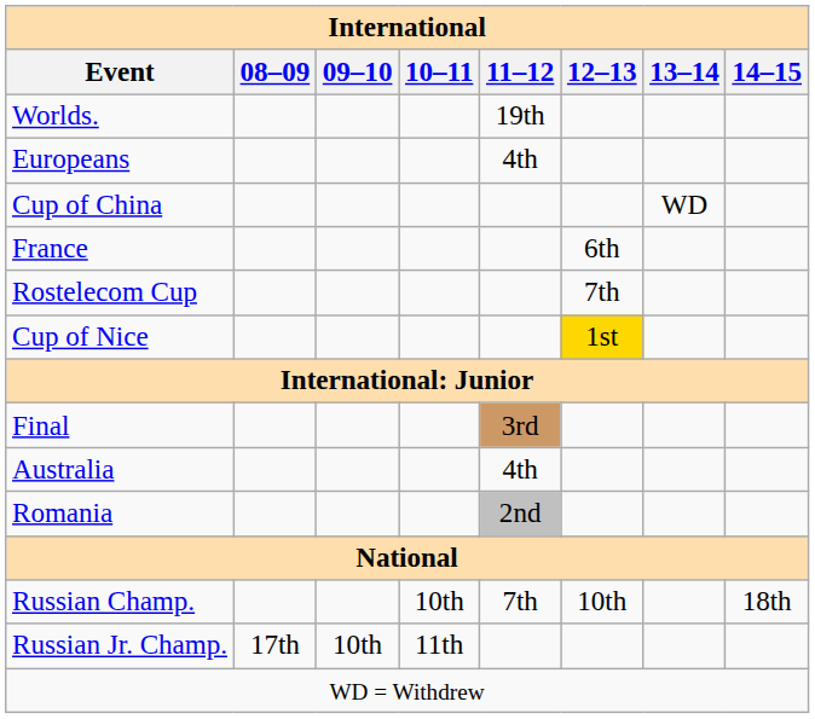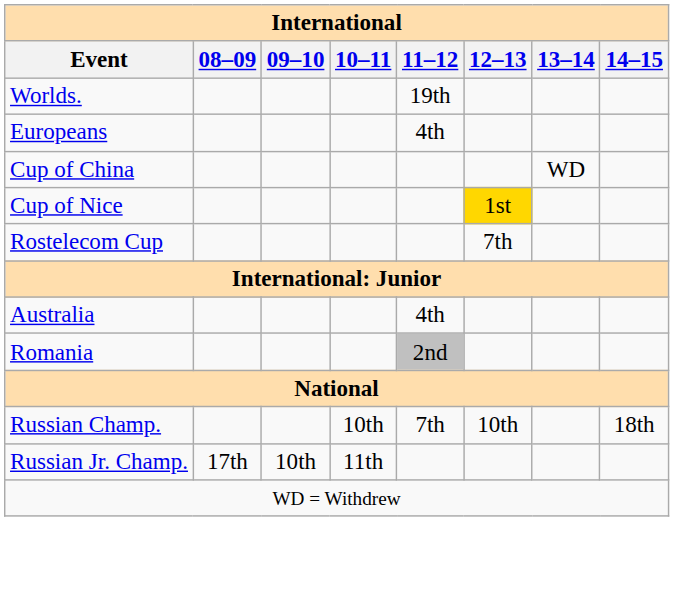- row: France | 6th
rows swapped: Rostelecom Cup <-> Cup of Nice
- row: Final | 3rd
